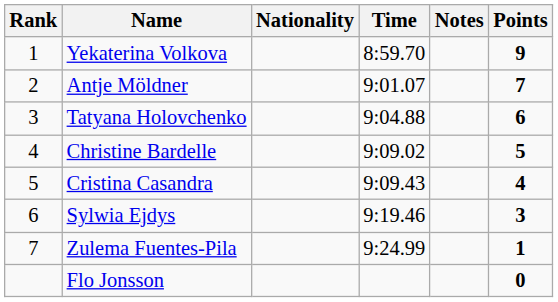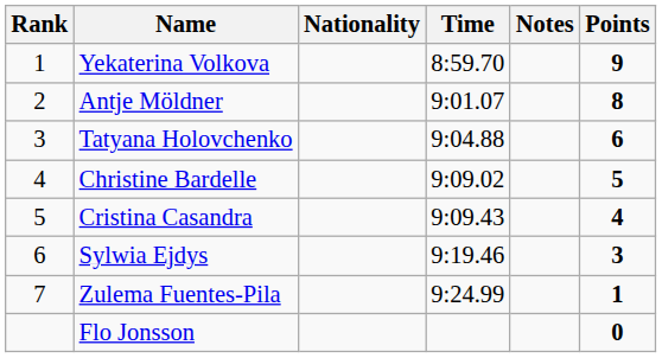Antje Möldner | Points: 7 -> 8
